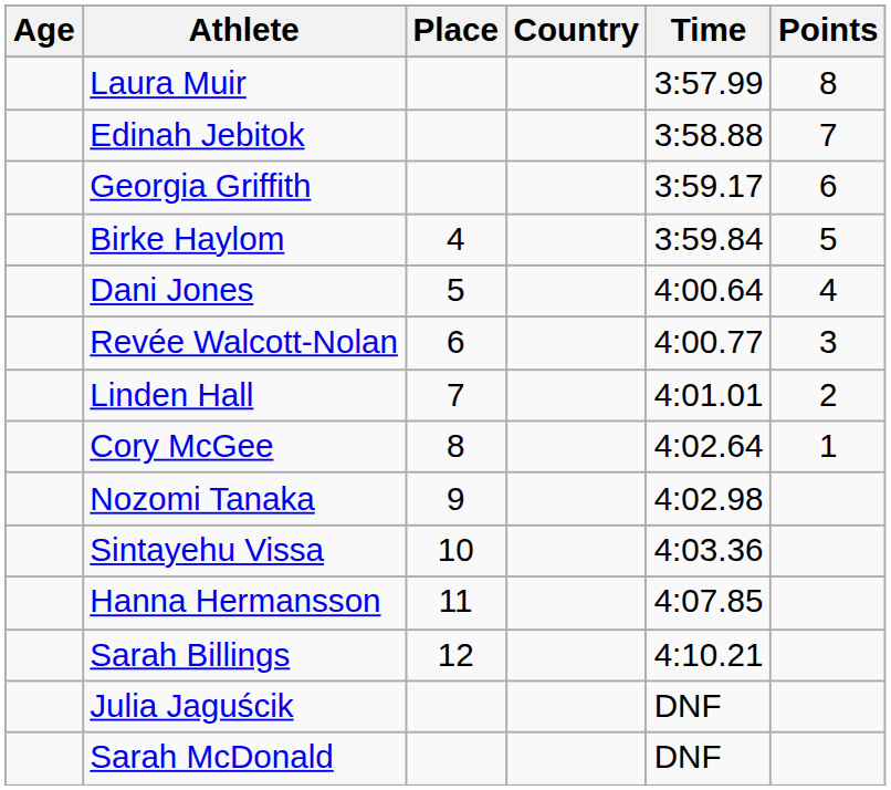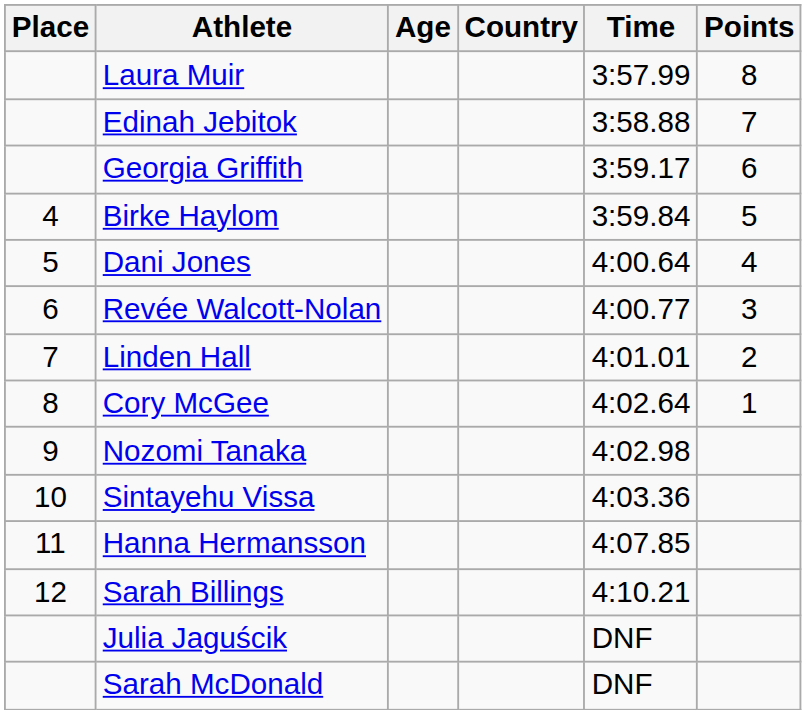columns swapped: Place <-> Age
